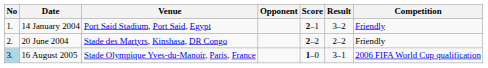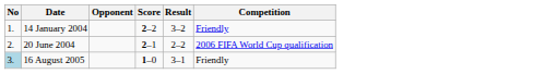- column: Venue | Port Said Stadium, Port Said, Egypt | Stade des Martyrs, Kinshasa, DR Congo | Stade Olympique Yves-du-Manoir, Paris, France
14 January 2004 | Score: 2–1 -> 2–2
20 June 2004 | Score: 2–2 -> 2–1
20 June 2004 | Competition: Friendly -> 2006 FIFA World Cup qualification
16 August 2005 | Competition: 2006 FIFA World Cup qualification -> Friendly
